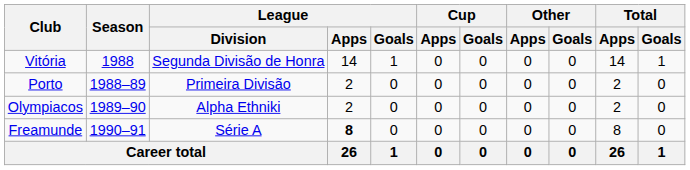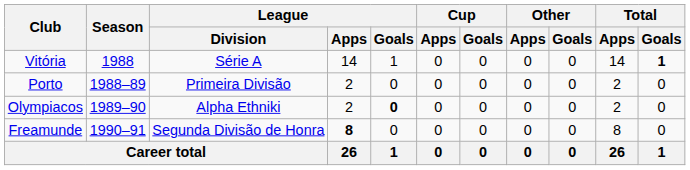Vitória | League / Division: Segunda Divisão de Honra -> Série A
Vitória | Total / Goals: normal -> bold
Olympiacos | League / Goals: normal -> bold
Freamunde | League / Division: Série A -> Segunda Divisão de Honra
